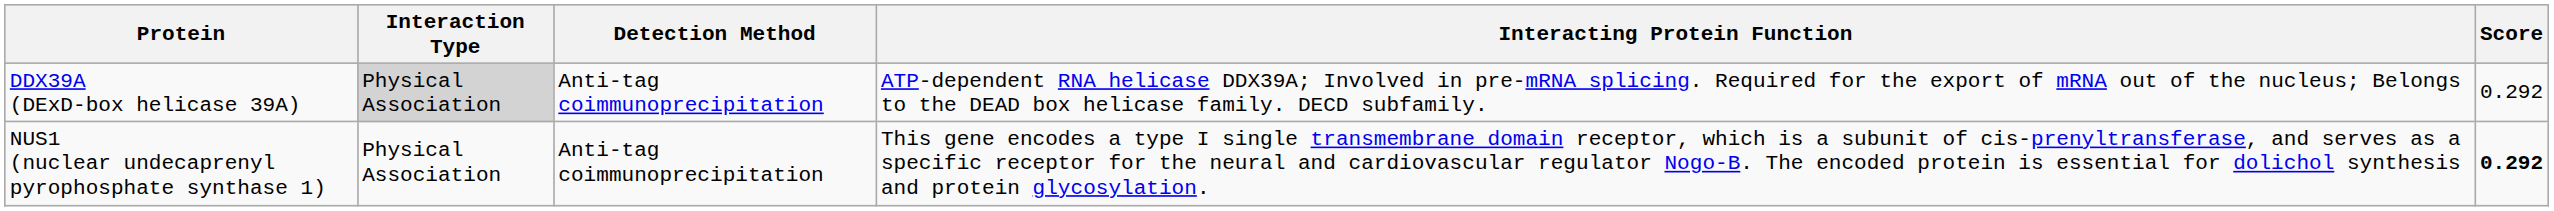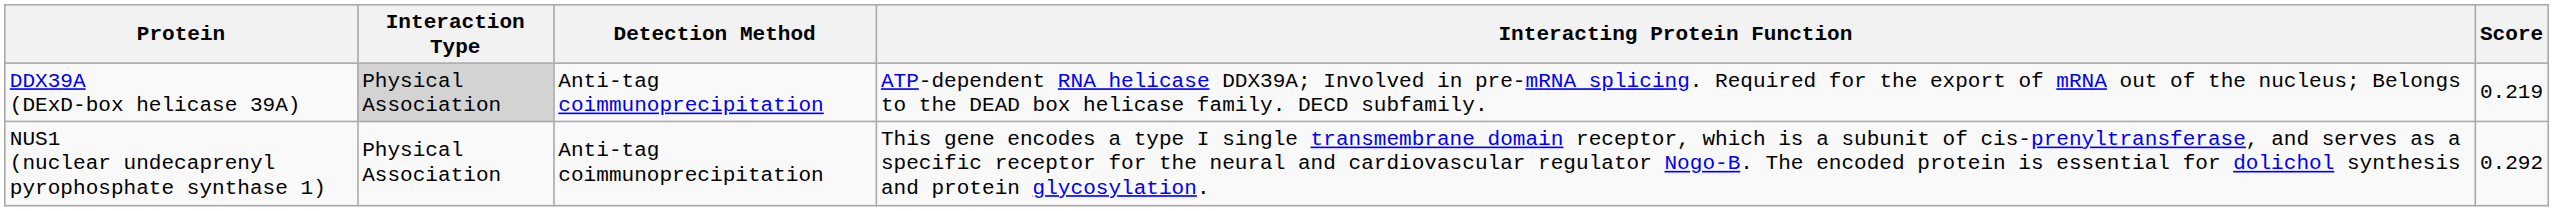DDX39A (DExD-box helicase 39A) | Score: 0.292 -> 0.219
NUS1 (nuclear undecaprenyl pyrophosphate synthase 1) | Score: bold -> normal
